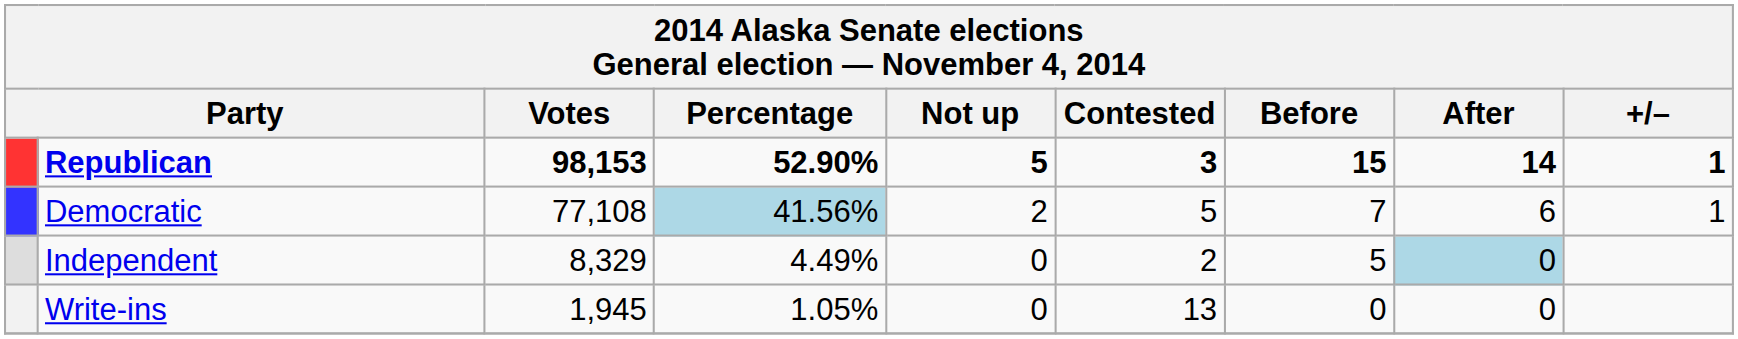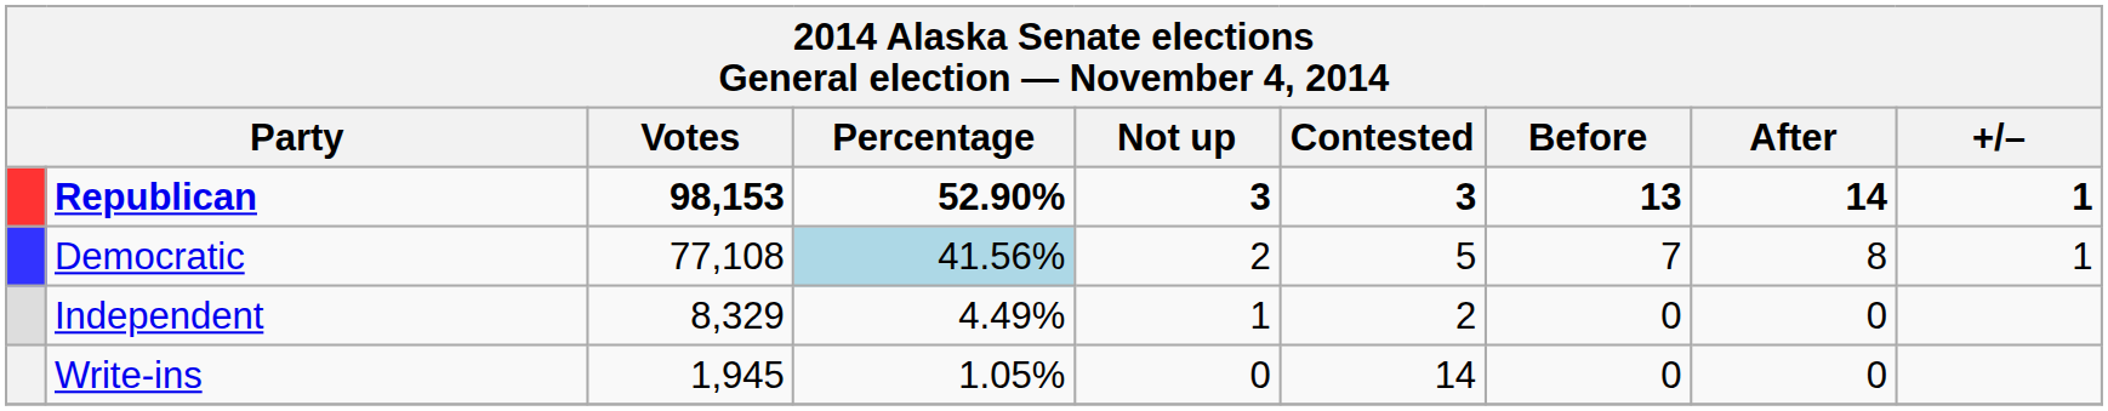Republican | Not up: 5 -> 3
Republican | Before: 15 -> 13
Democratic | After: 6 -> 8
Independent | Not up: 0 -> 1
Independent | Before: 5 -> 0
Independent | After: lightblue background -> no background
Write-ins | Contested: 13 -> 14
